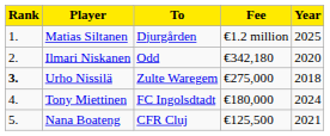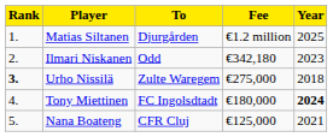Ilmari Niskanen | Year: 2020 -> 2023
Tony Miettinen | Year: normal -> bold
Nana Boateng | Fee: €125,500 -> €125,000
